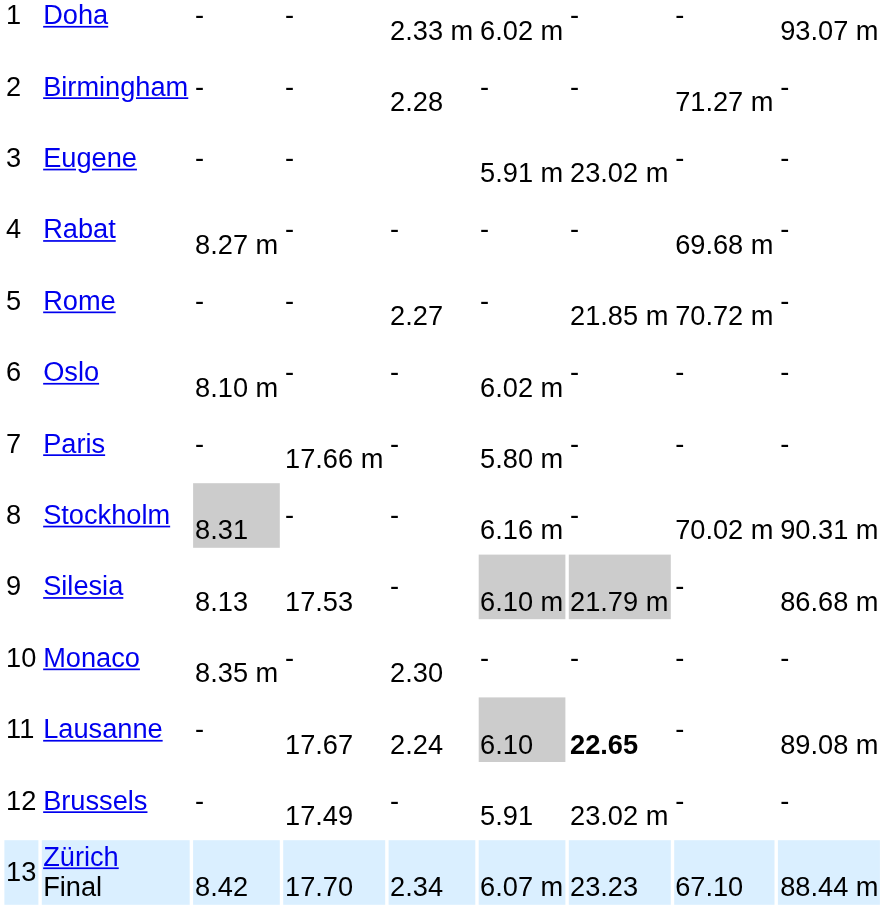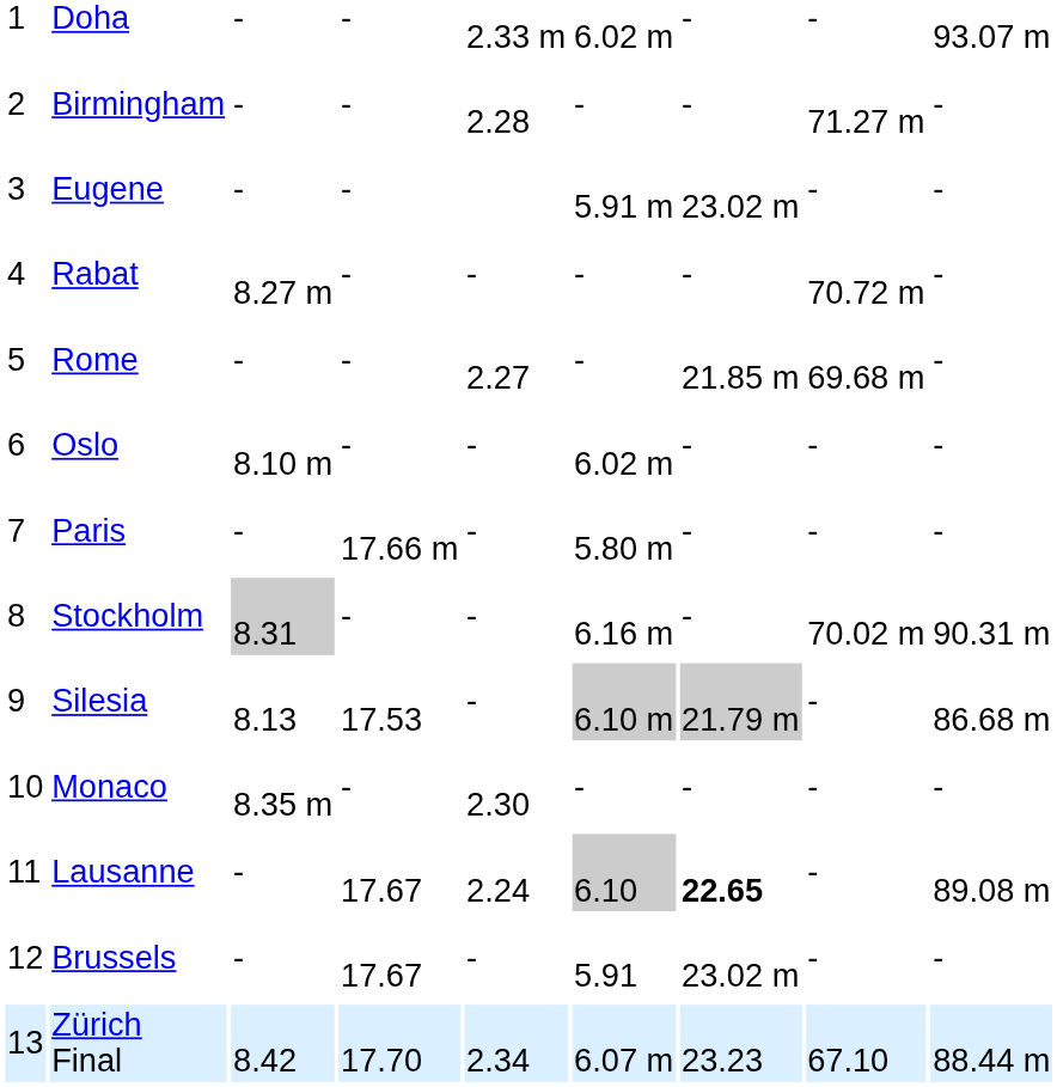Rabat | column 8: 69.68 m -> 70.72 m
Rome | column 8: 70.72 m -> 69.68 m
Brussels | column 4: 17.49 -> 17.67
